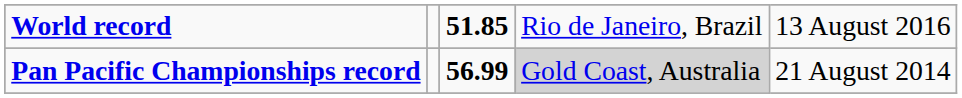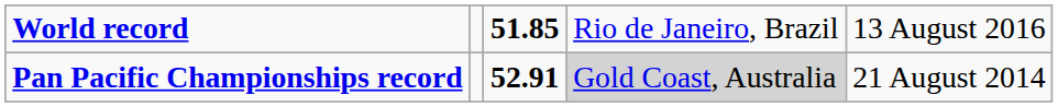Pan Pacific Championships record | column 3: 56.99 -> 52.91
